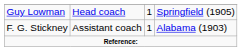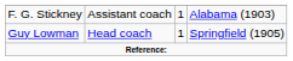rows swapped: Guy Lowman <-> F. G. Stickney
